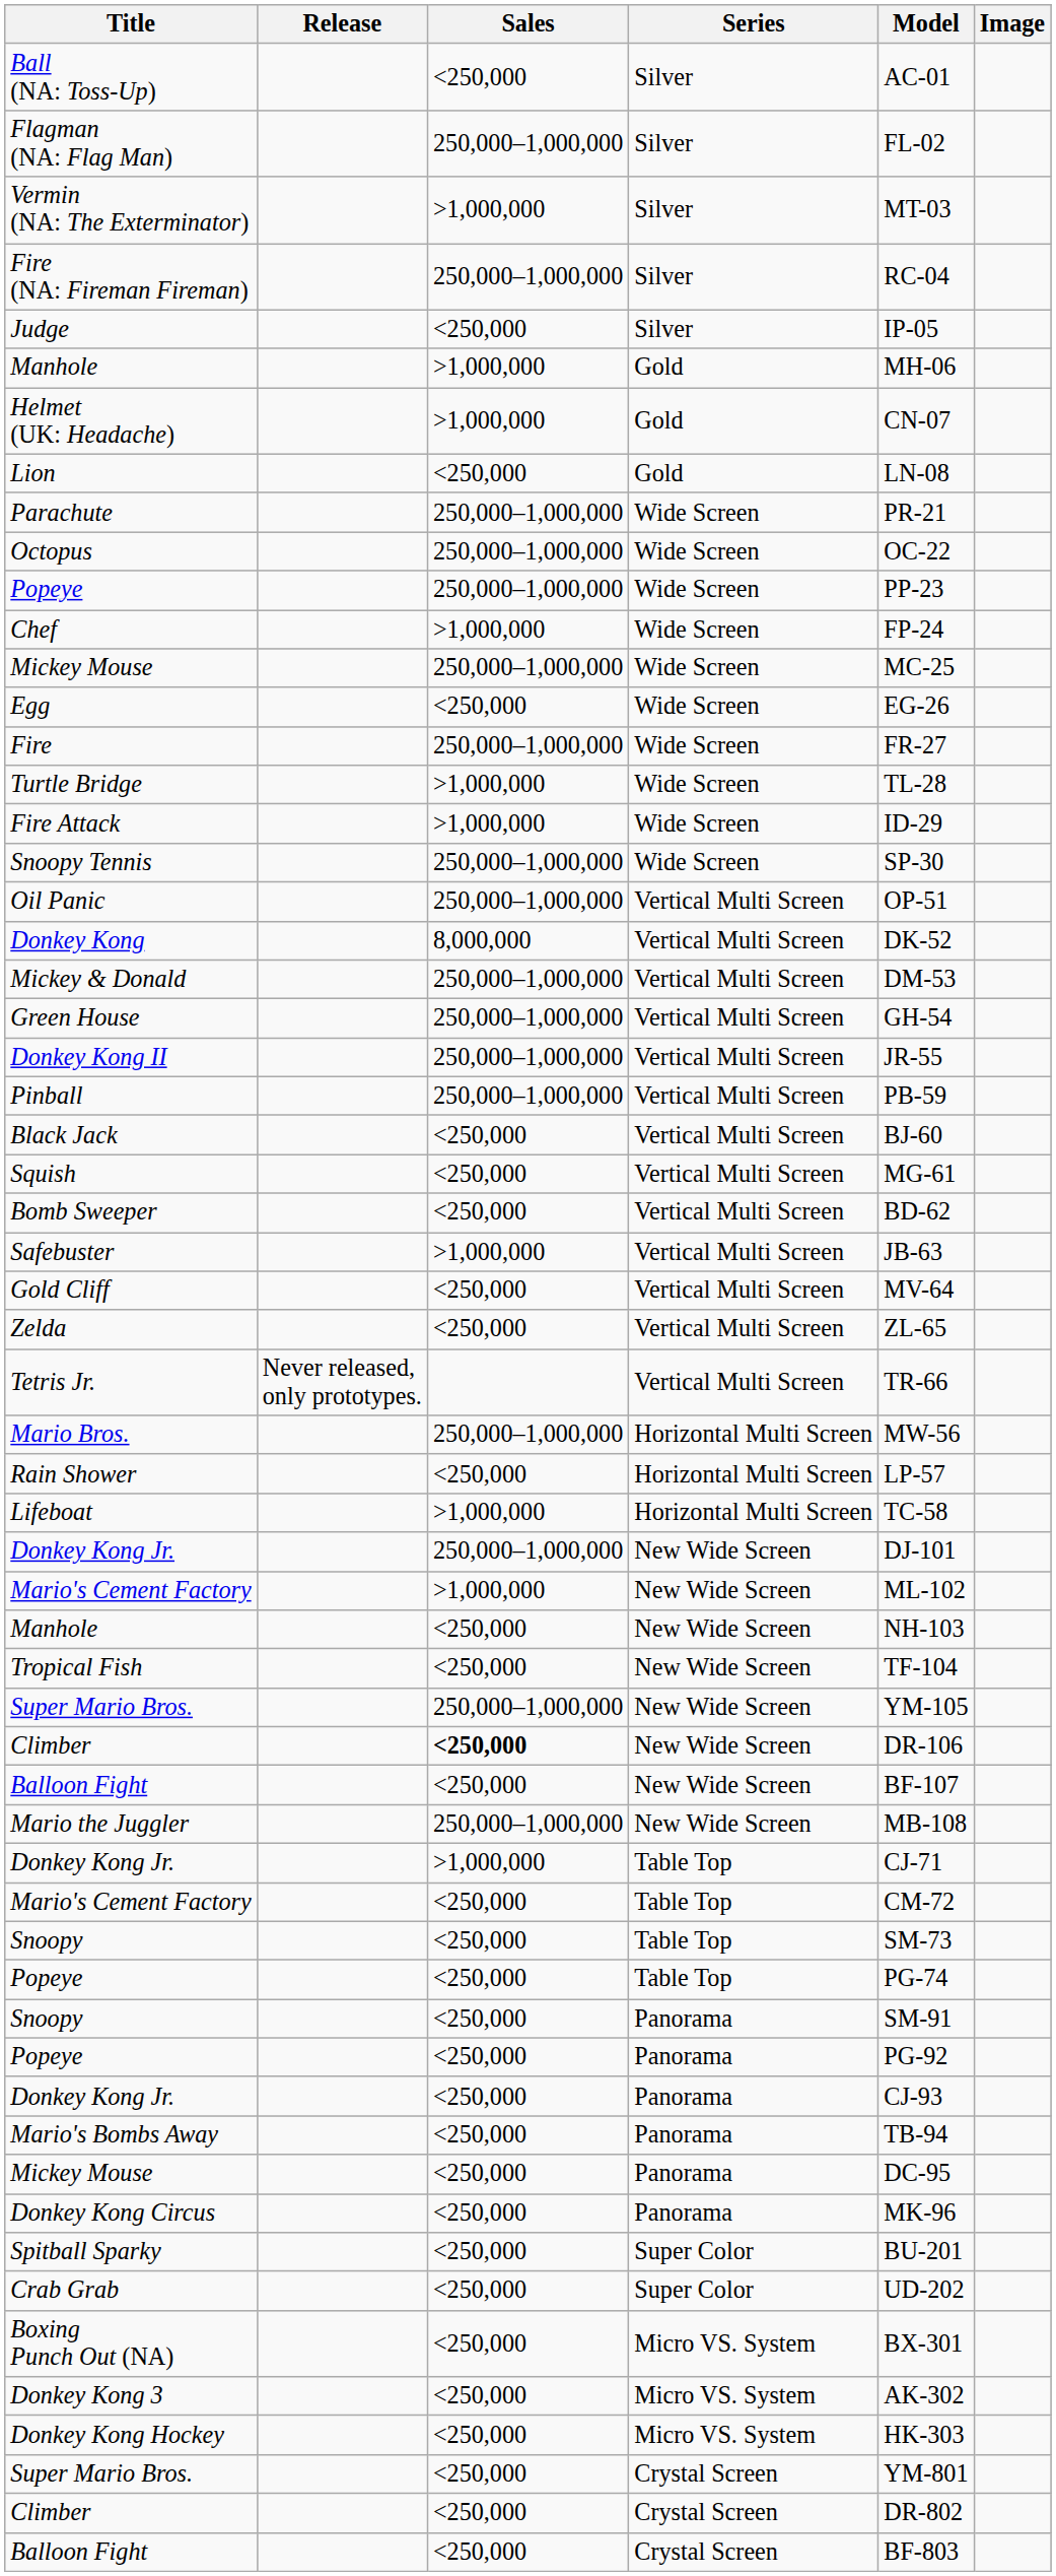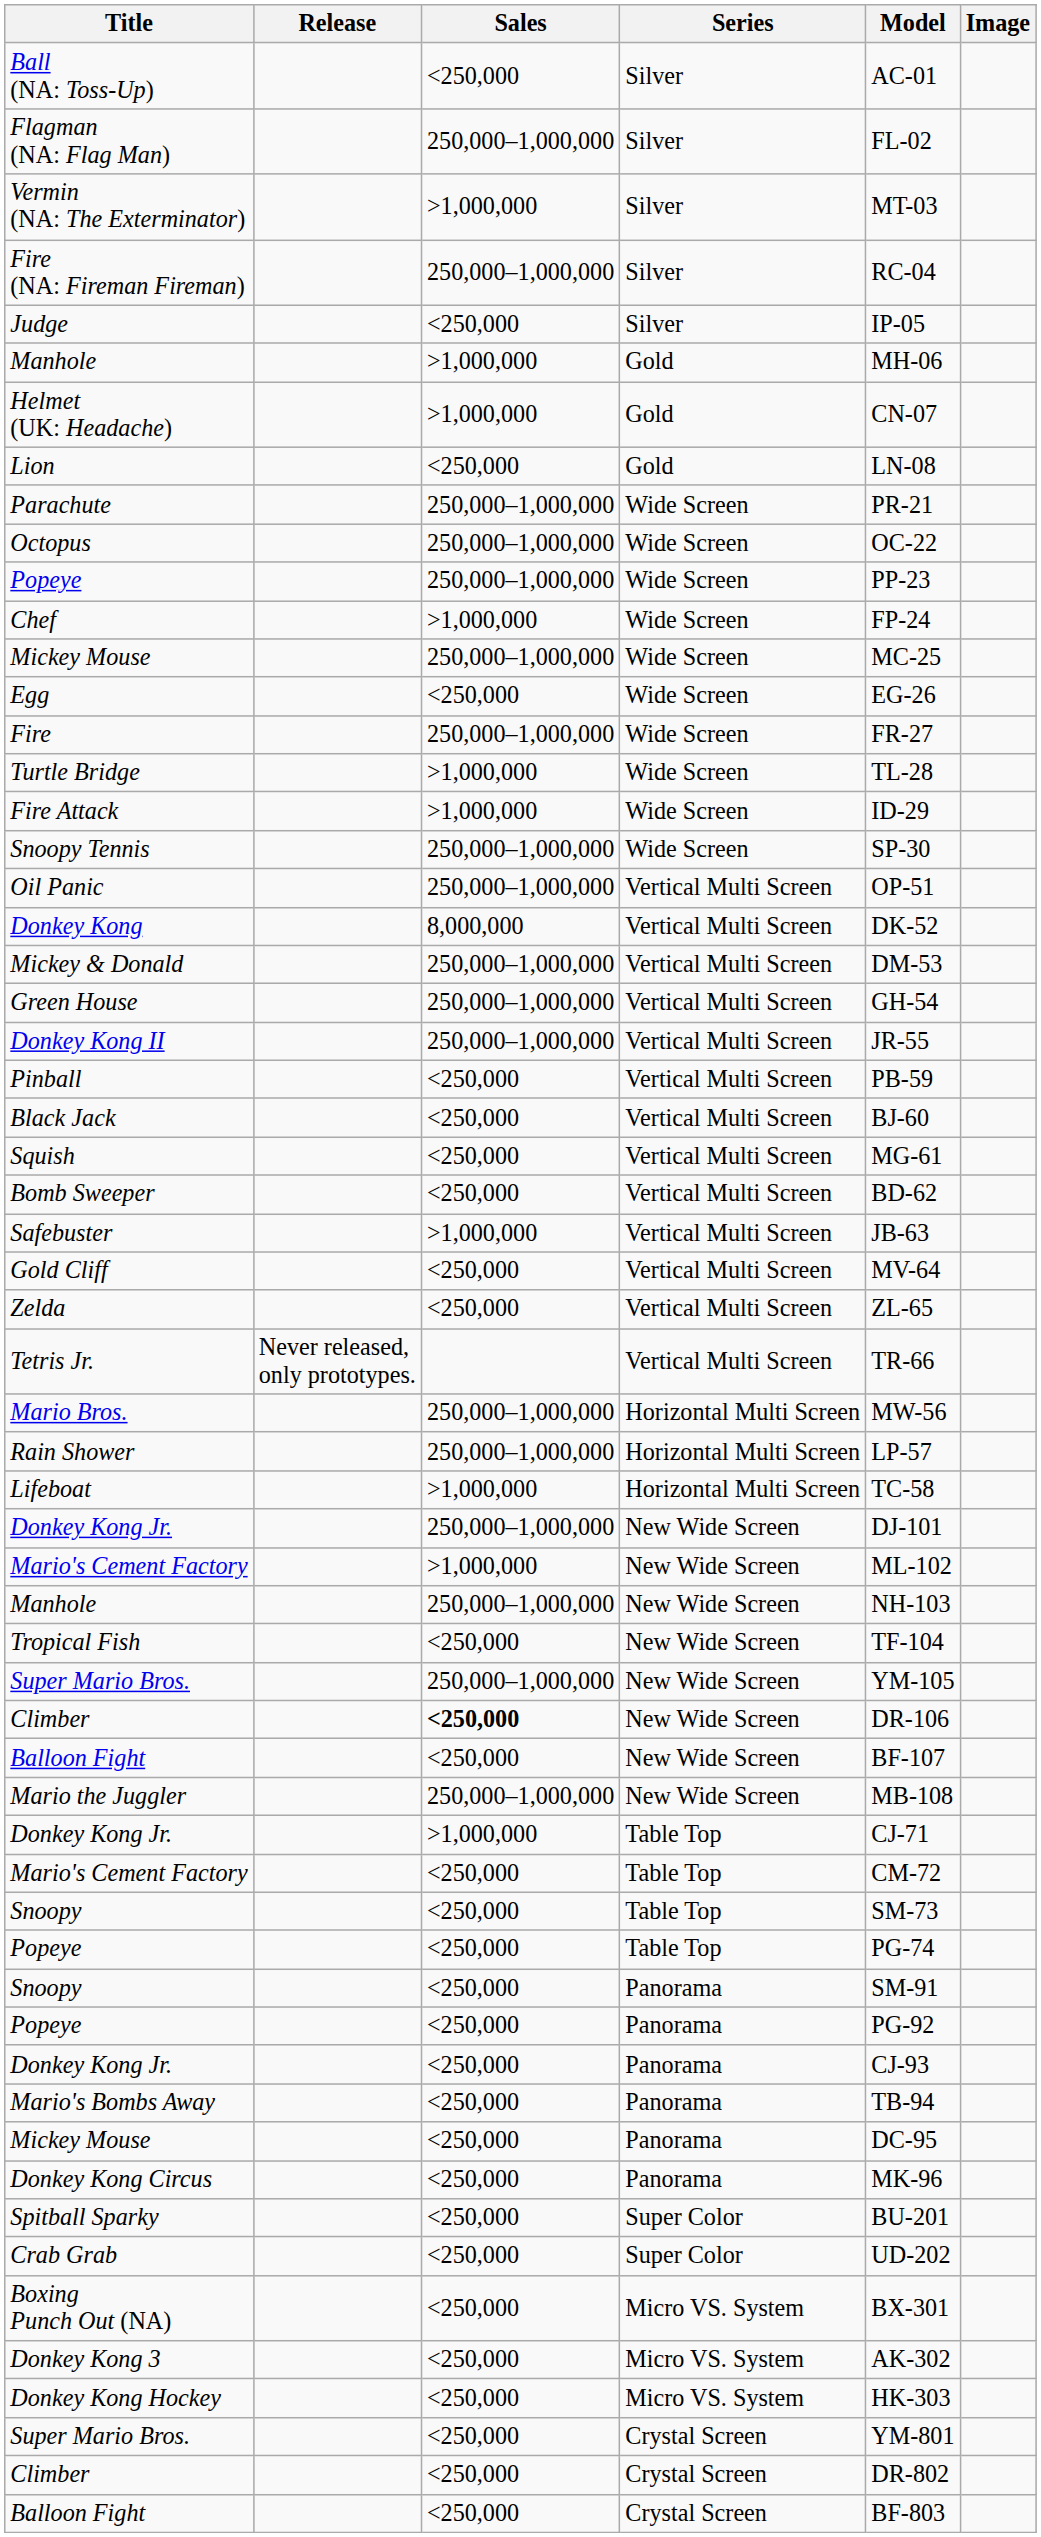Pinball | Sales: 250,000–1,000,000 -> <250,000
Rain Shower | Sales: <250,000 -> 250,000–1,000,000
Manhole / New Wide Screen | Sales: <250,000 -> 250,000–1,000,000
